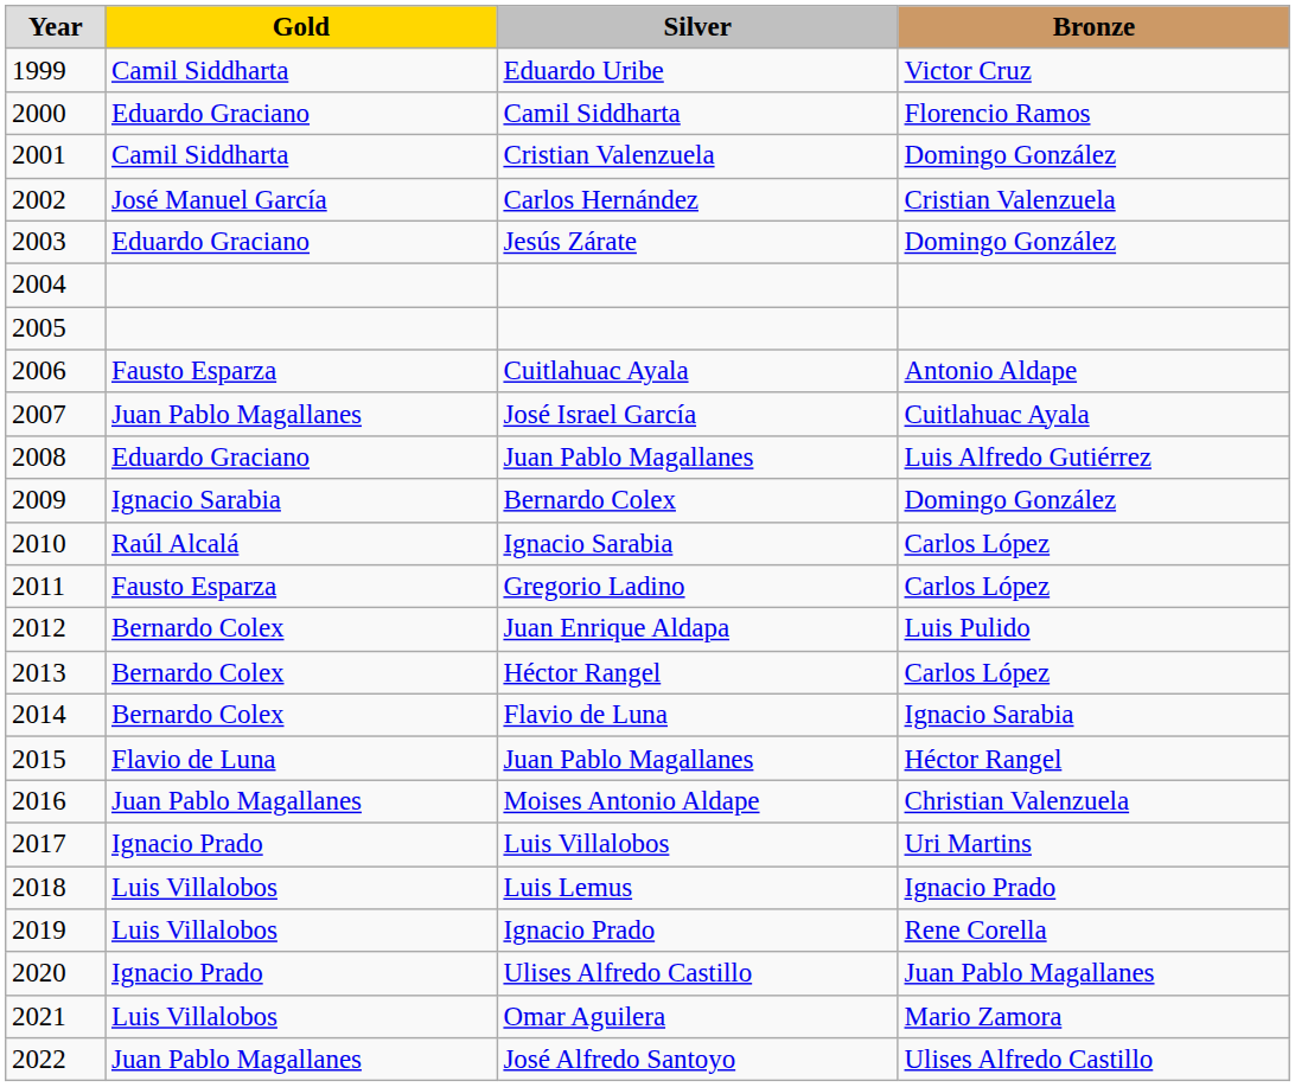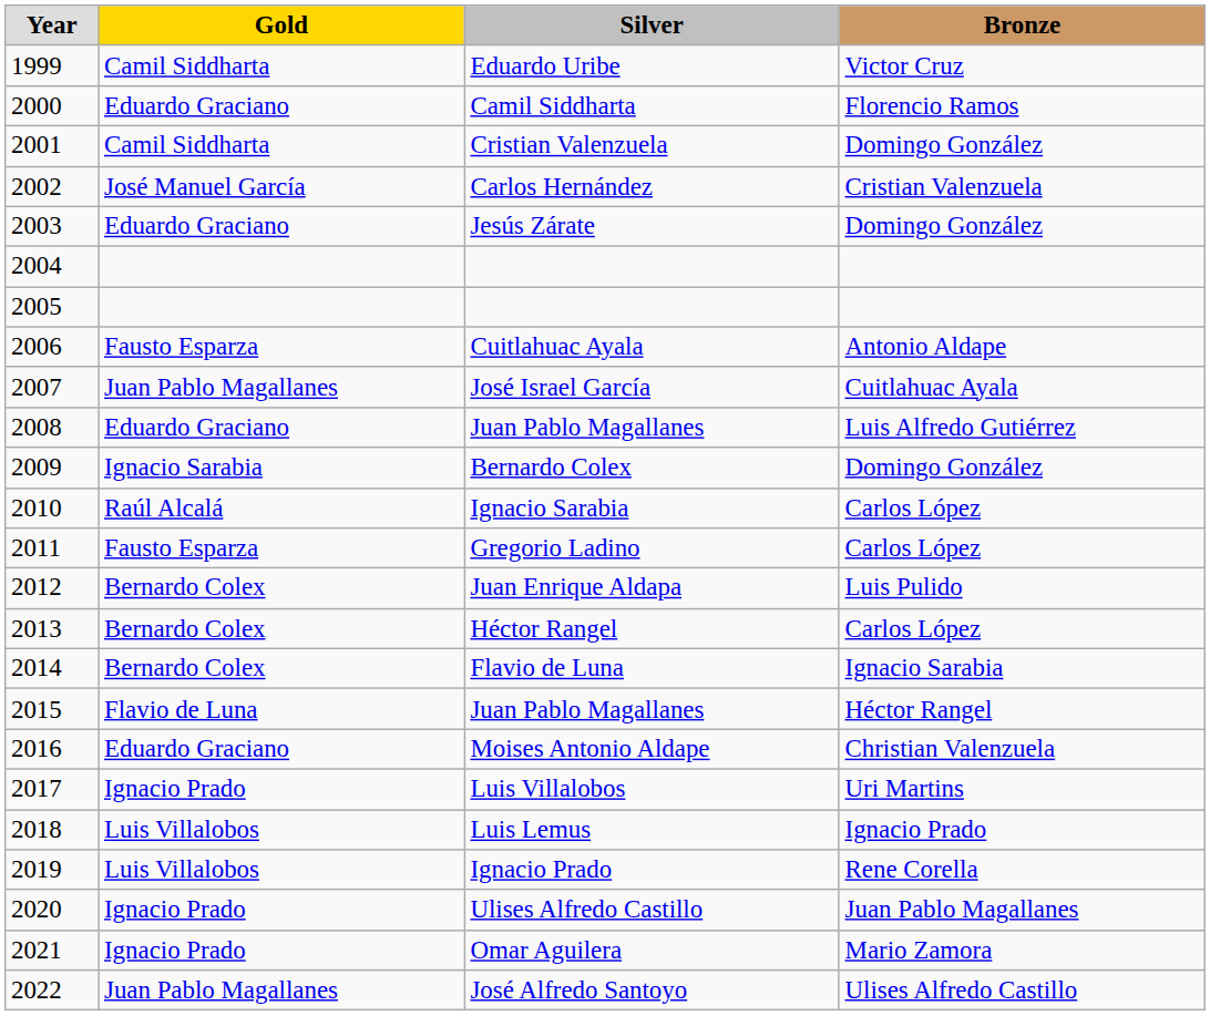Moises Antonio Aldape | Gold: Juan Pablo Magallanes -> Eduardo Graciano
Omar Aguilera | Gold: Luis Villalobos -> Ignacio Prado
